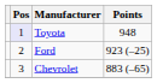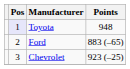Ford | Points: 923 (–25) -> 883 (–65)
Chevrolet | Points: 883 (–65) -> 923 (–25)
